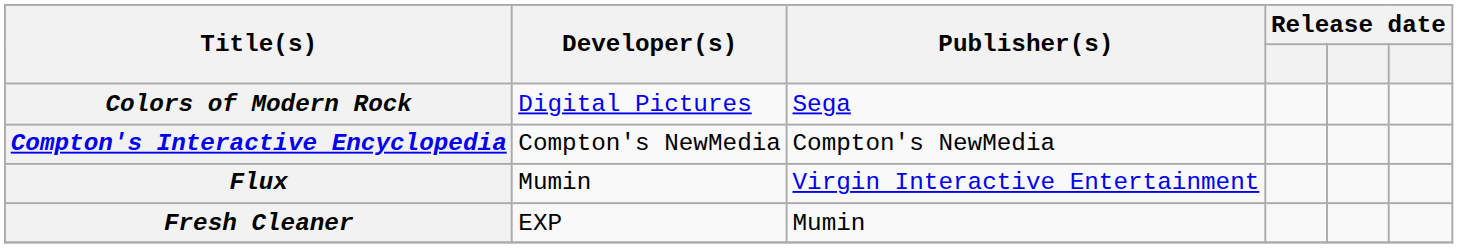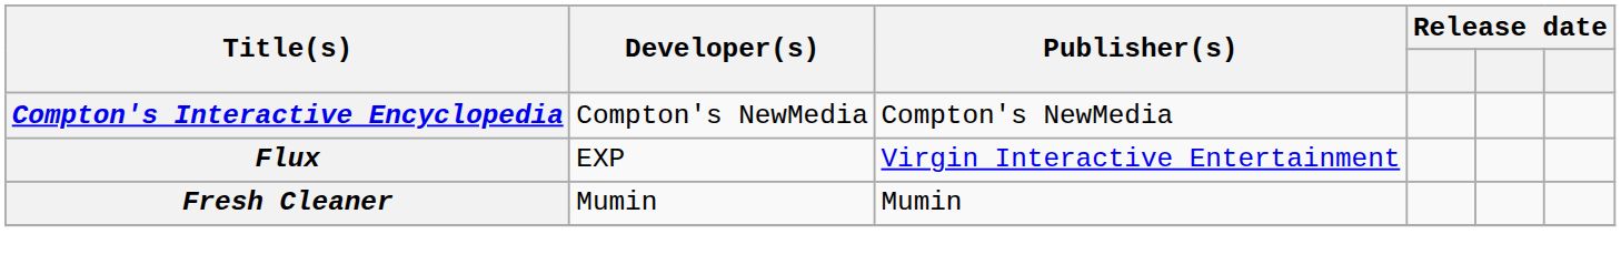- row: Colors of Modern Rock | Digital Pictures | Sega
Flux | Developer(s): Mumin -> EXP
Fresh Cleaner | Developer(s): EXP -> Mumin
